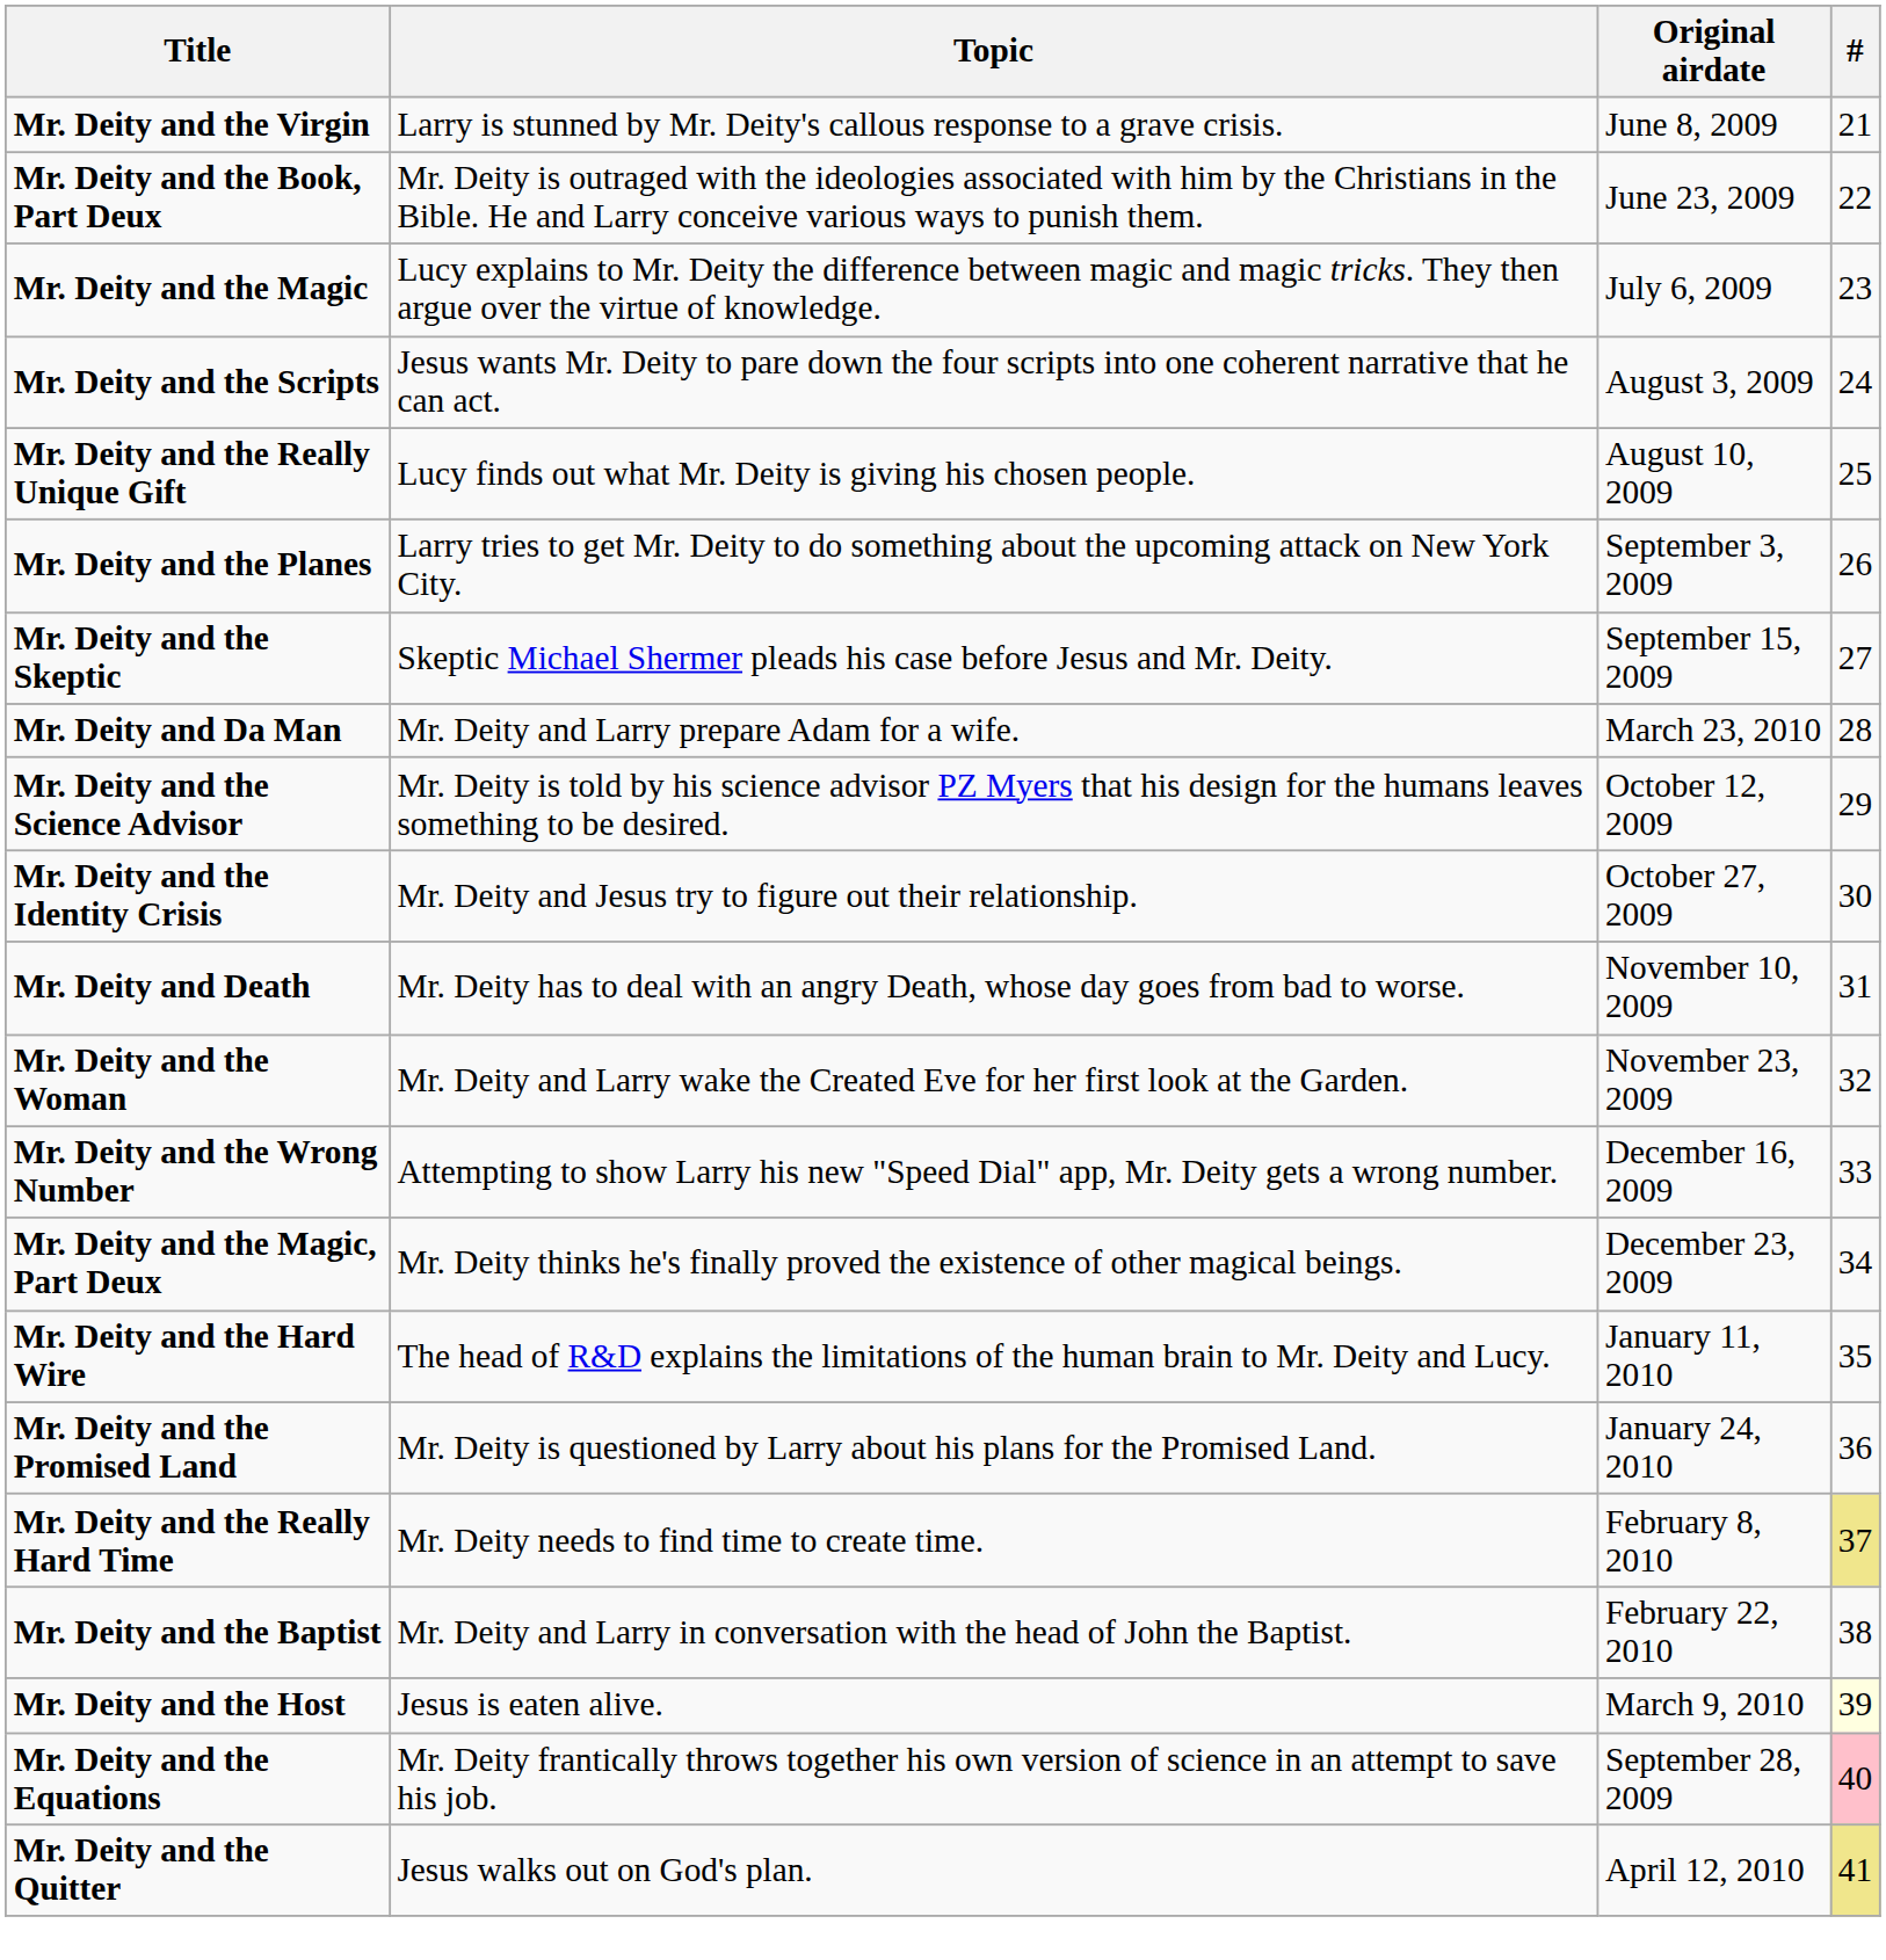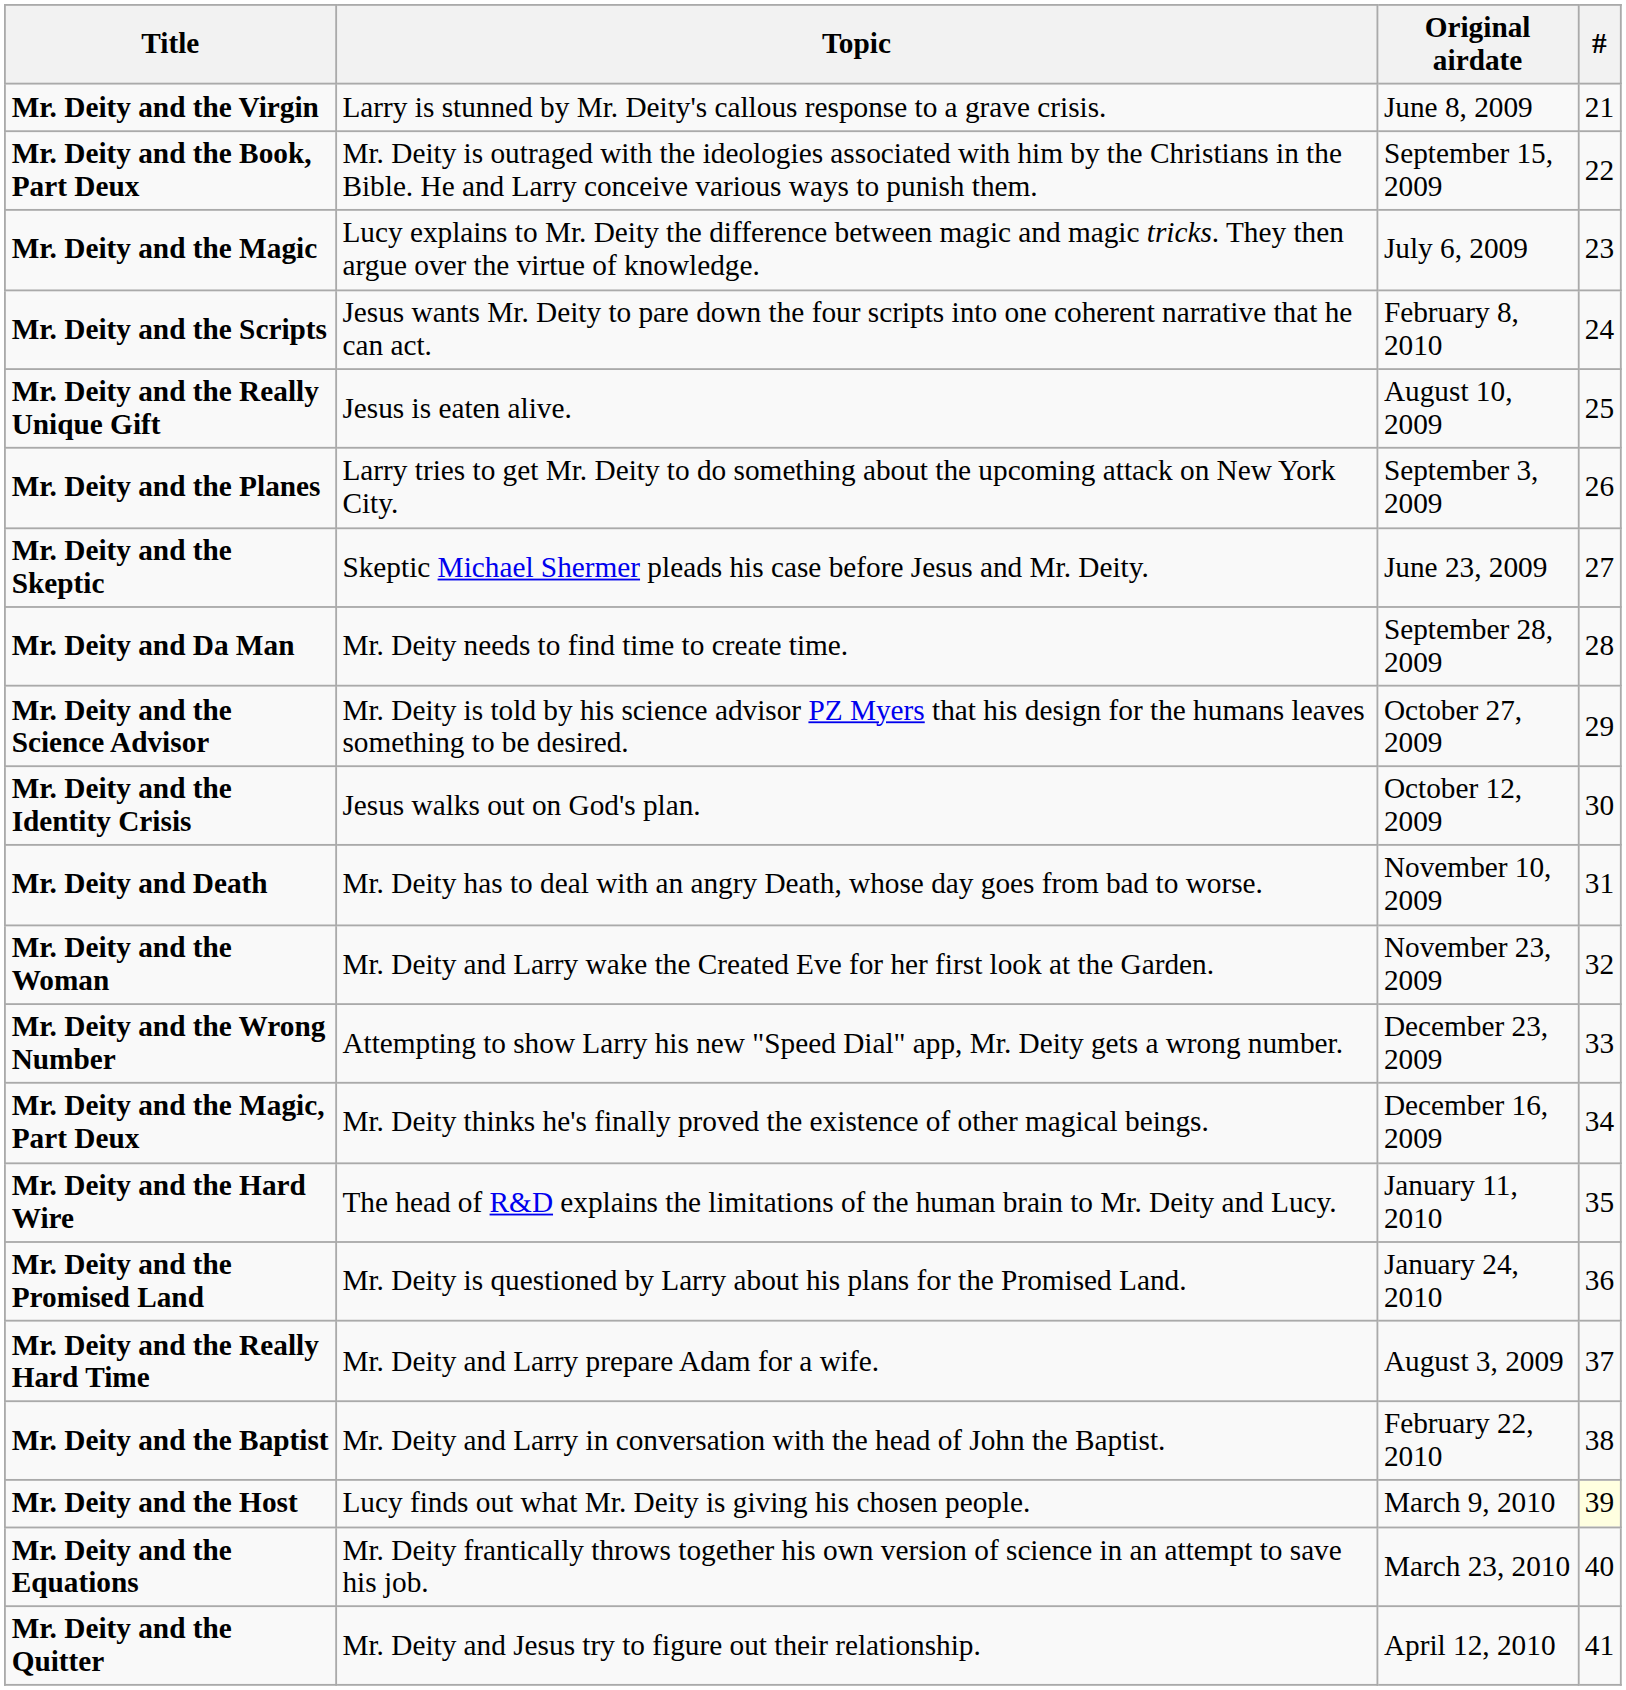Mr. Deity and the Book, Part Deux | Original airdate: June 23, 2009 -> September 15, 2009
Mr. Deity and the Scripts | Original airdate: August 3, 2009 -> February 8, 2010
Mr. Deity and the Really Unique Gift | Topic: Lucy finds out what Mr. Deity is giving his chosen people. -> Jesus is eaten alive.
Mr. Deity and the Skeptic | Original airdate: September 15, 2009 -> June 23, 2009
Mr. Deity and Da Man | Topic: Mr. Deity and Larry prepare Adam for a wife. -> Mr. Deity needs to find time to create time.
Mr. Deity and Da Man | Original airdate: March 23, 2010 -> September 28, 2009
Mr. Deity and the Science Advisor | Original airdate: October 12, 2009 -> October 27, 2009
Mr. Deity and the Identity Crisis | Topic: Mr. Deity and Jesus try to figure out their relationship. -> Jesus walks out on God's plan.
Mr. Deity and the Identity Crisis | Original airdate: October 27, 2009 -> October 12, 2009
Mr. Deity and the Wrong Number | Original airdate: December 16, 2009 -> December 23, 2009
Mr. Deity and the Magic, Part Deux | Original airdate: December 23, 2009 -> December 16, 2009
Mr. Deity and the Really Hard Time | Topic: Mr. Deity needs to find time to create time. -> Mr. Deity and Larry prepare Adam for a wife.
Mr. Deity and the Really Hard Time | Original airdate: February 8, 2010 -> August 3, 2009
Mr. Deity and the Really Hard Time | #: khaki background -> no background
Mr. Deity and the Host | Topic: Jesus is eaten alive. -> Lucy finds out what Mr. Deity is giving his chosen people.
Mr. Deity and the Equations | Original airdate: September 28, 2009 -> March 23, 2010
Mr. Deity and the Equations | #: pink background -> no background
Mr. Deity and the Quitter | Topic: Jesus walks out on God's plan. -> Mr. Deity and Jesus try to figure out their relationship.
Mr. Deity and the Quitter | #: khaki background -> no background
